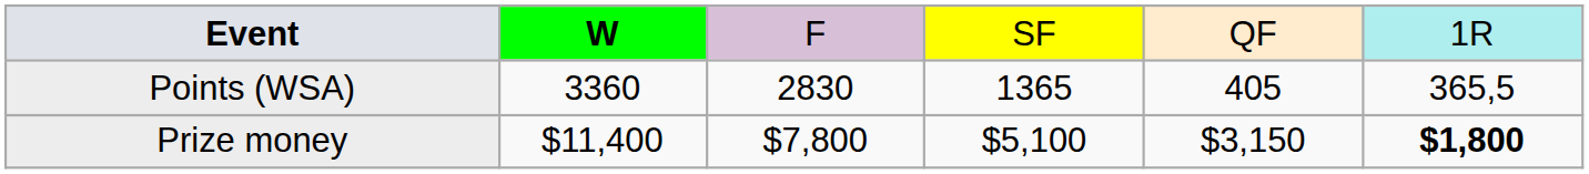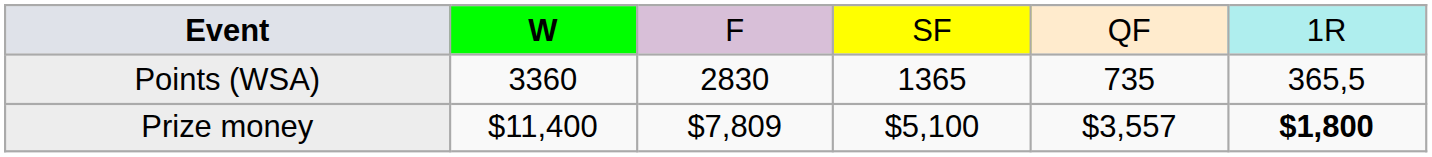Points (WSA) | column 5: 405 -> 735
Prize money | column 3: $7,800 -> $7,809
Prize money | column 5: $3,150 -> $3,557
